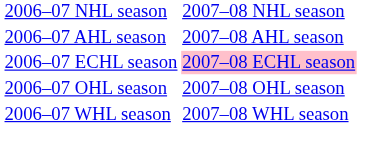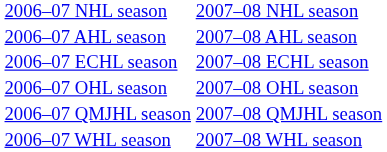2006–07 ECHL season | column 2: pink background -> no background
+ row: 2006–07 QMJHL season | 2007–08 QMJHL season
